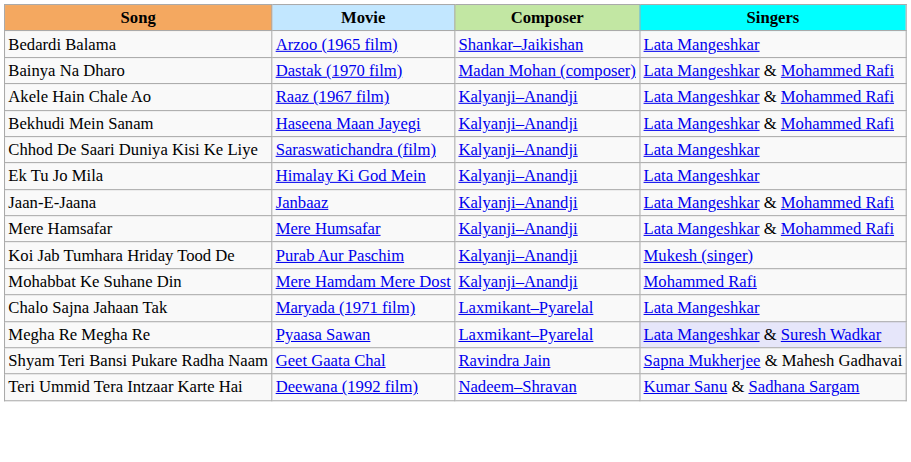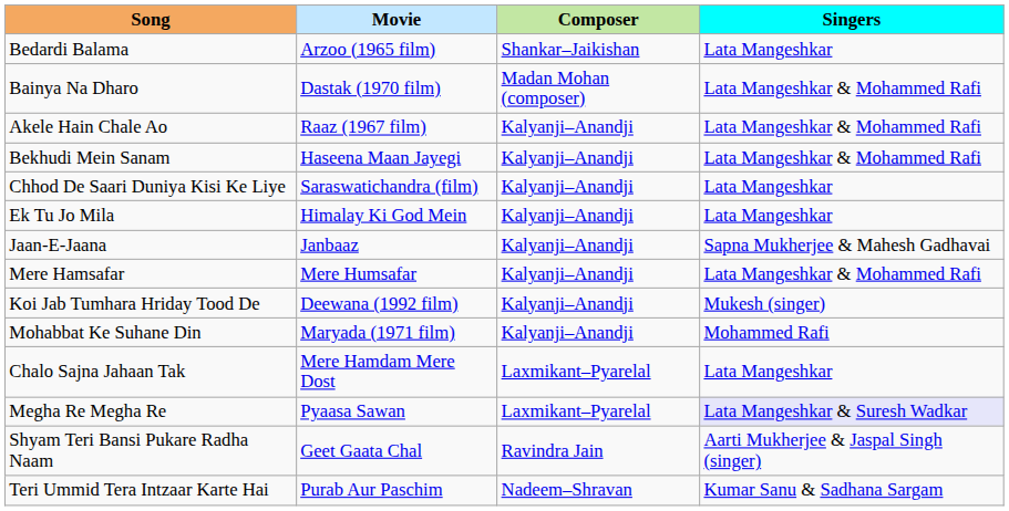Jaan-E-Jaana | Singers: Lata Mangeshkar & Mohammed Rafi -> Sapna Mukherjee & Mahesh Gadhavai
Koi Jab Tumhara Hriday Tood De | Movie: Purab Aur Paschim -> Deewana (1992 film)
Mohabbat Ke Suhane Din | Movie: Mere Hamdam Mere Dost -> Maryada (1971 film)
Chalo Sajna Jahaan Tak | Movie: Maryada (1971 film) -> Mere Hamdam Mere Dost
Shyam Teri Bansi Pukare Radha Naam | Singers: Sapna Mukherjee & Mahesh Gadhavai -> Aarti Mukherjee & Jaspal Singh (singer)
Teri Ummid Tera Intzaar Karte Hai | Movie: Deewana (1992 film) -> Purab Aur Paschim
